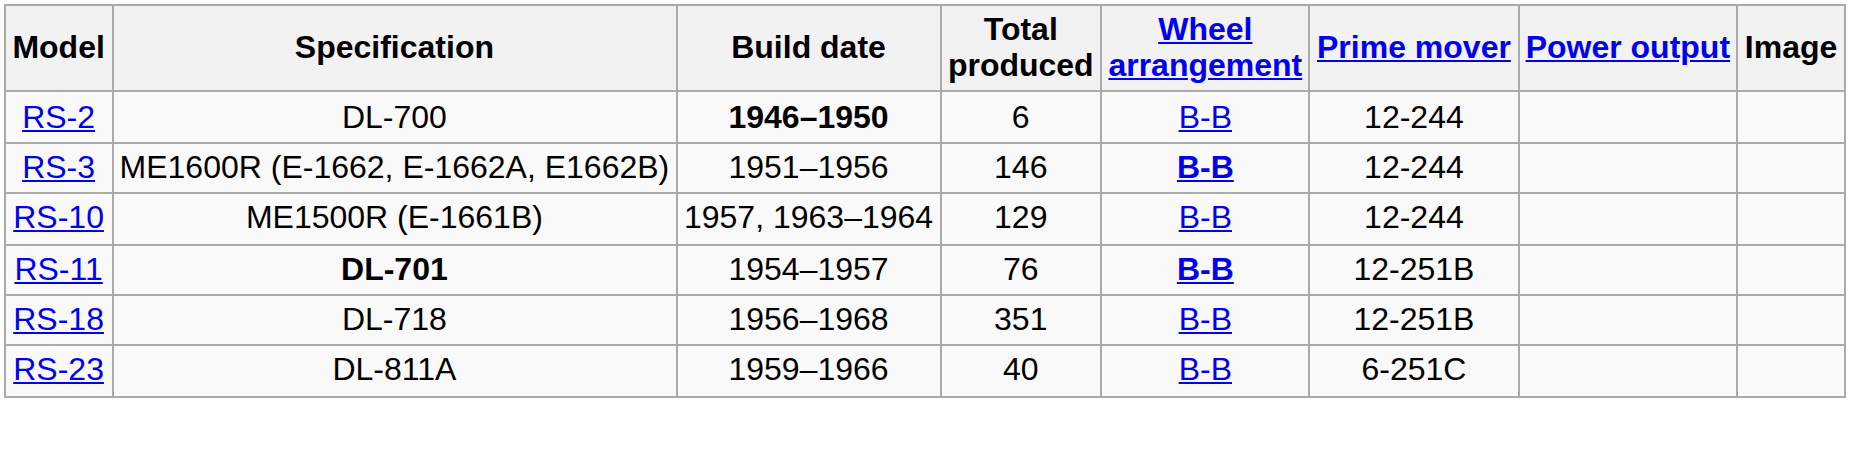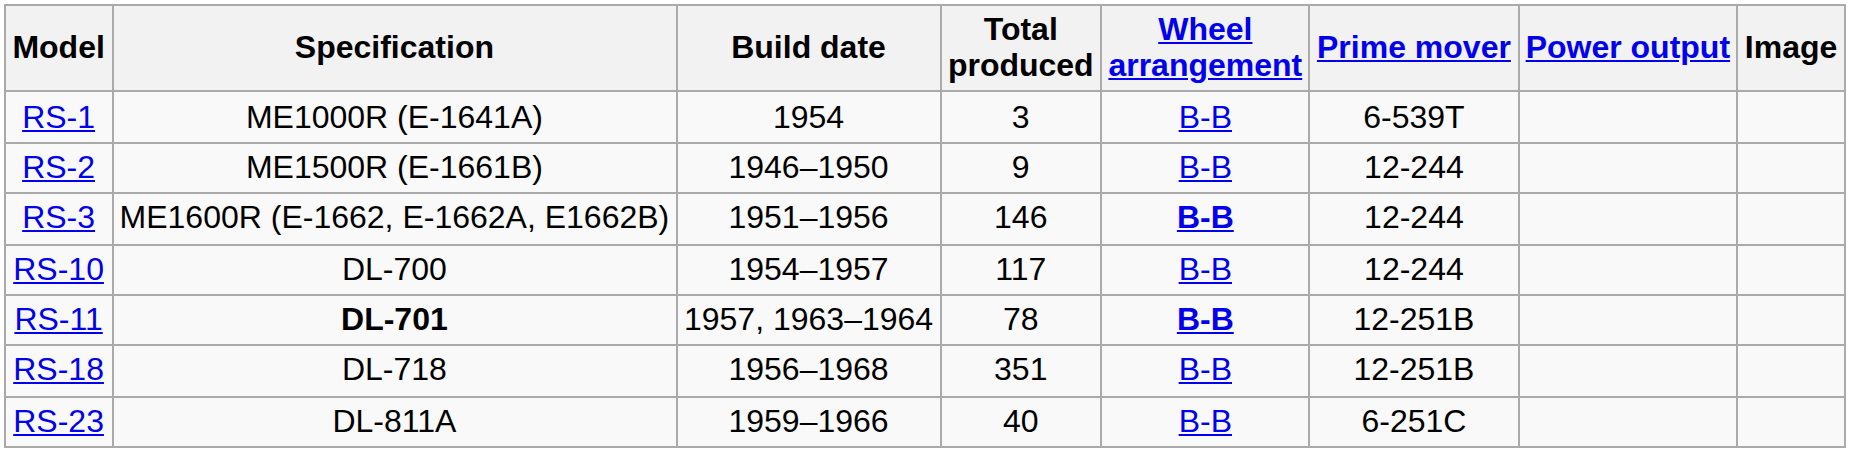+ row: RS-1 | ME1000R (E-1641A) | 1954 | 3 | B-B | 6-539T
RS-2 | Specification: DL-700 -> ME1500R (E-1661B)
RS-2 | Build date: bold -> normal
RS-2 | Total produced: 6 -> 9
RS-10 | Specification: ME1500R (E-1661B) -> DL-700
RS-10 | Build date: 1957, 1963–1964 -> 1954–1957
RS-10 | Total produced: 129 -> 117
RS-11 | Build date: 1954–1957 -> 1957, 1963–1964
RS-11 | Total produced: 76 -> 78
